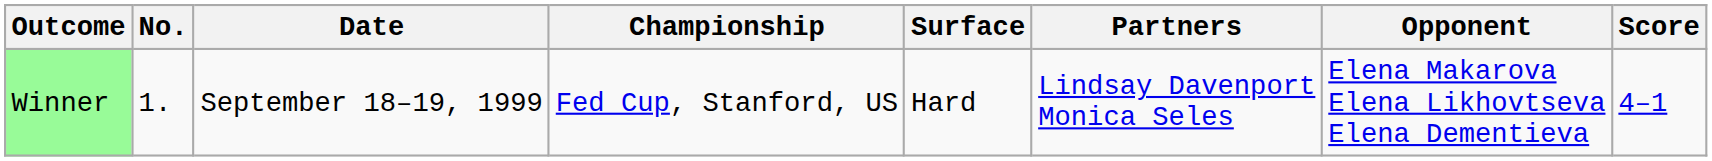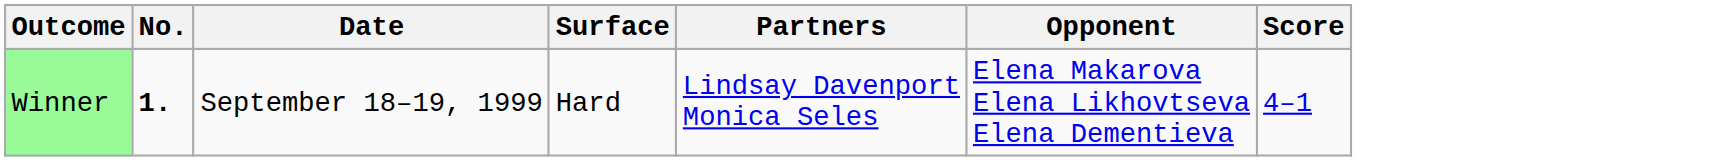- column: Championship | Fed Cup, Stanford, US
Winner | No.: normal -> bold
